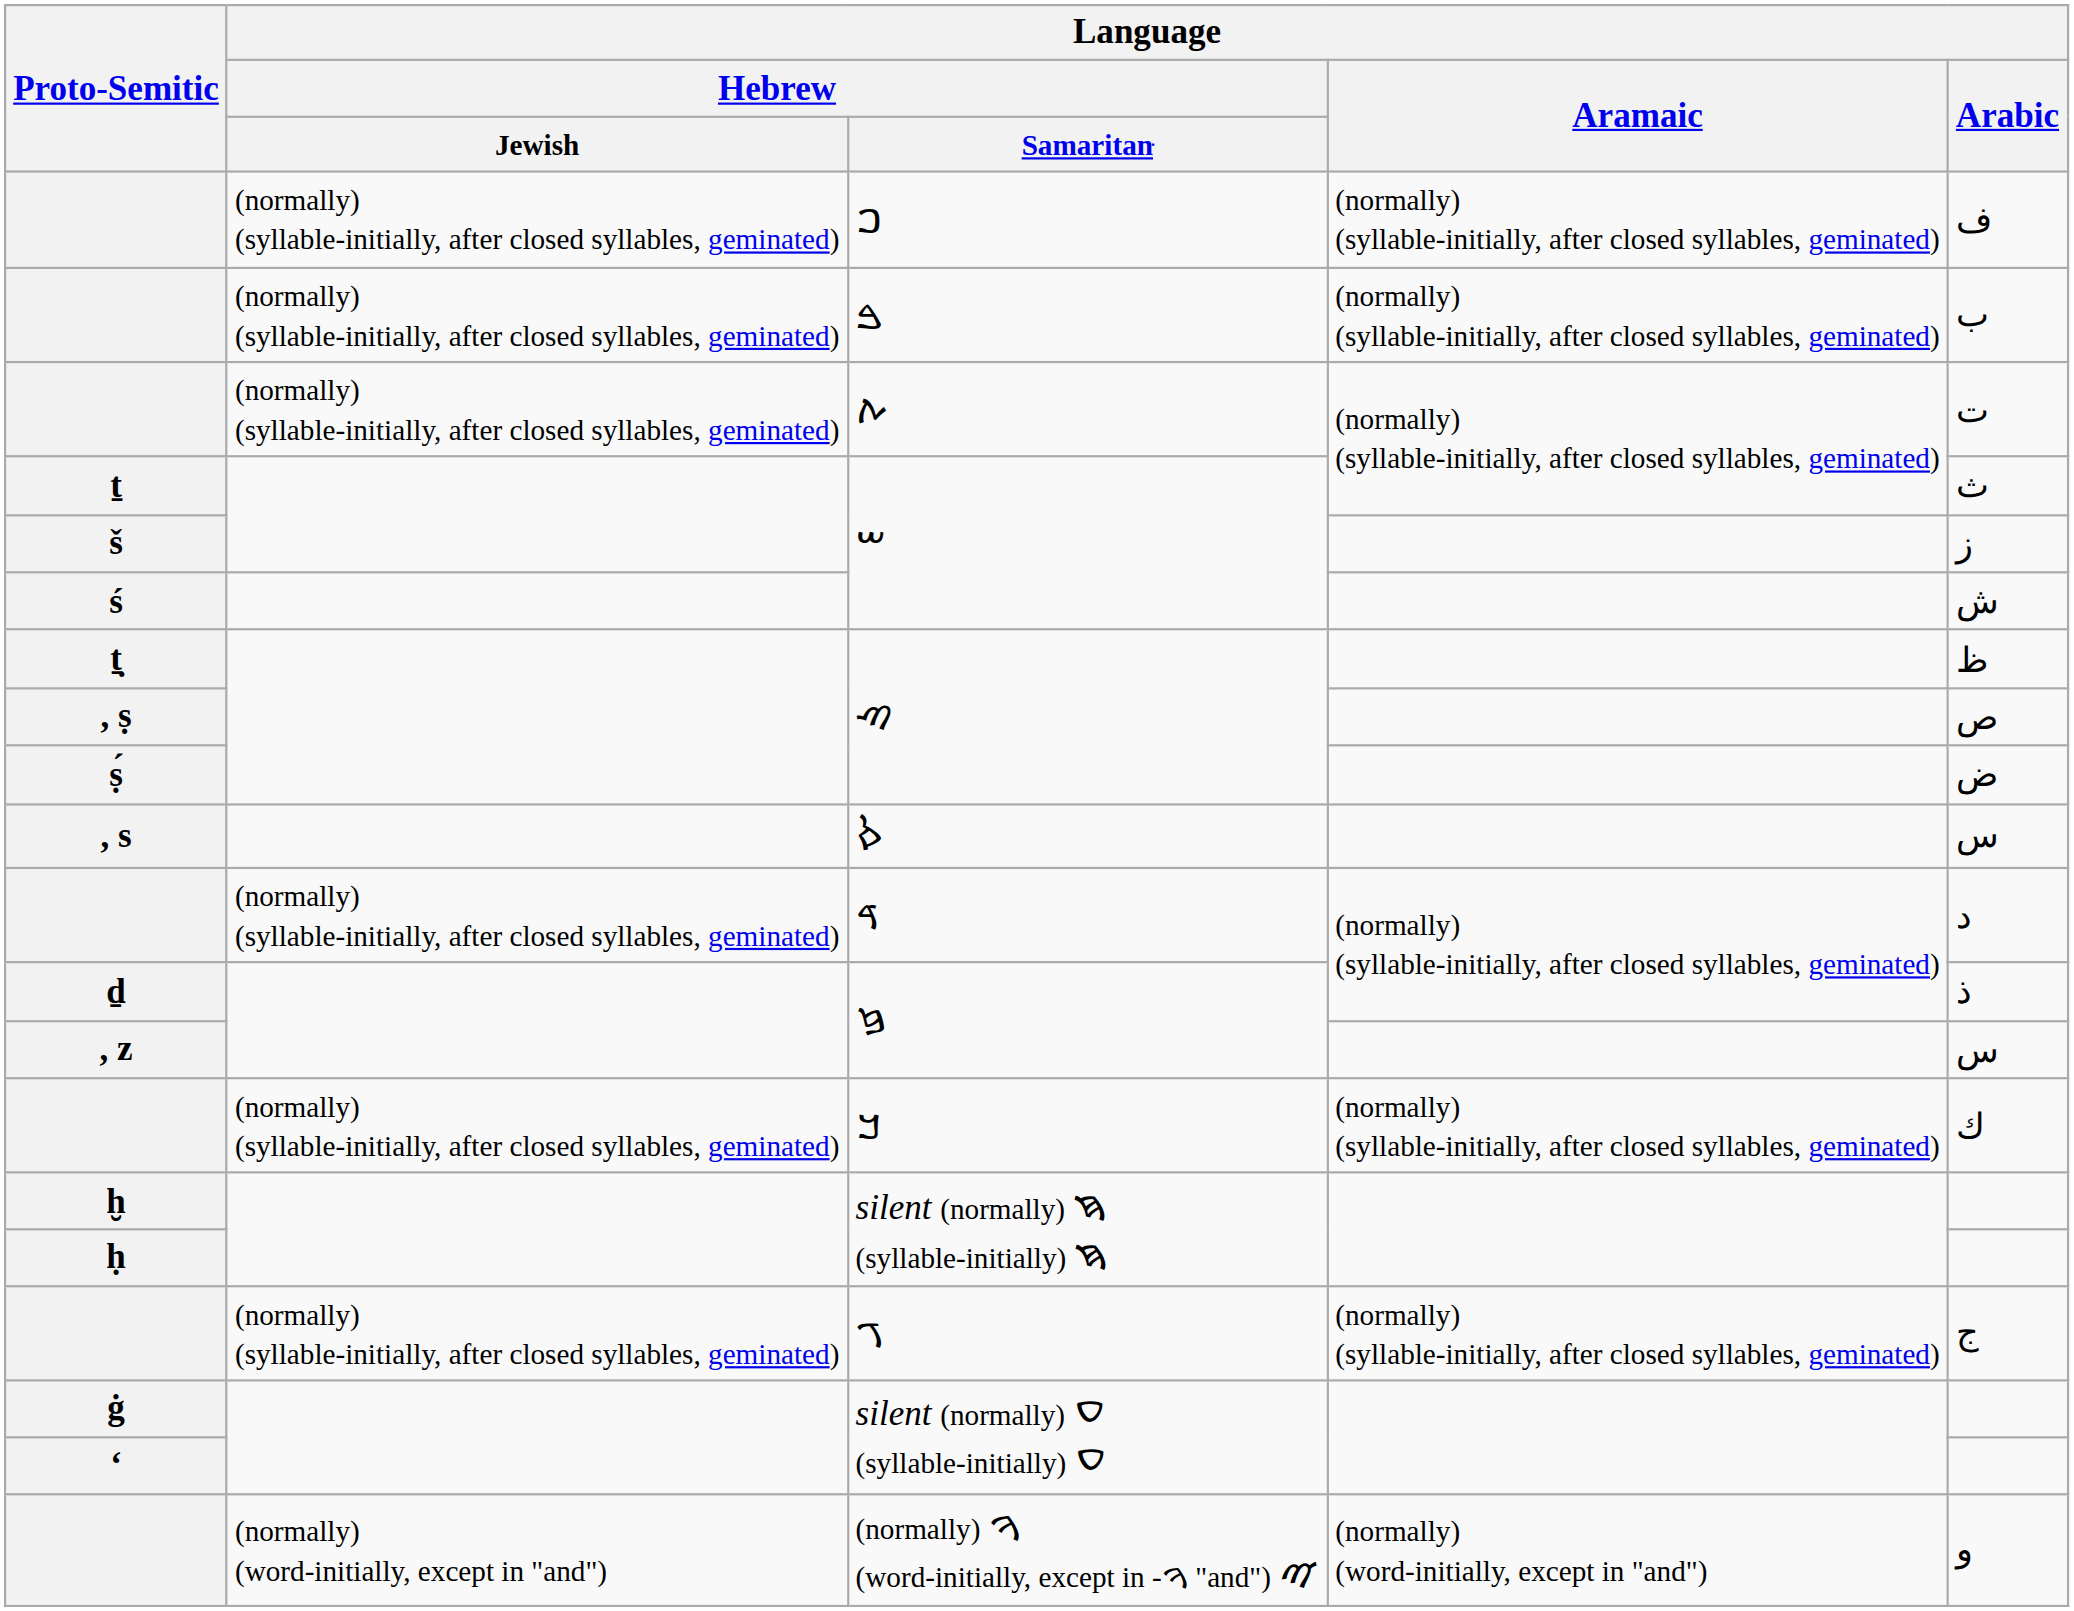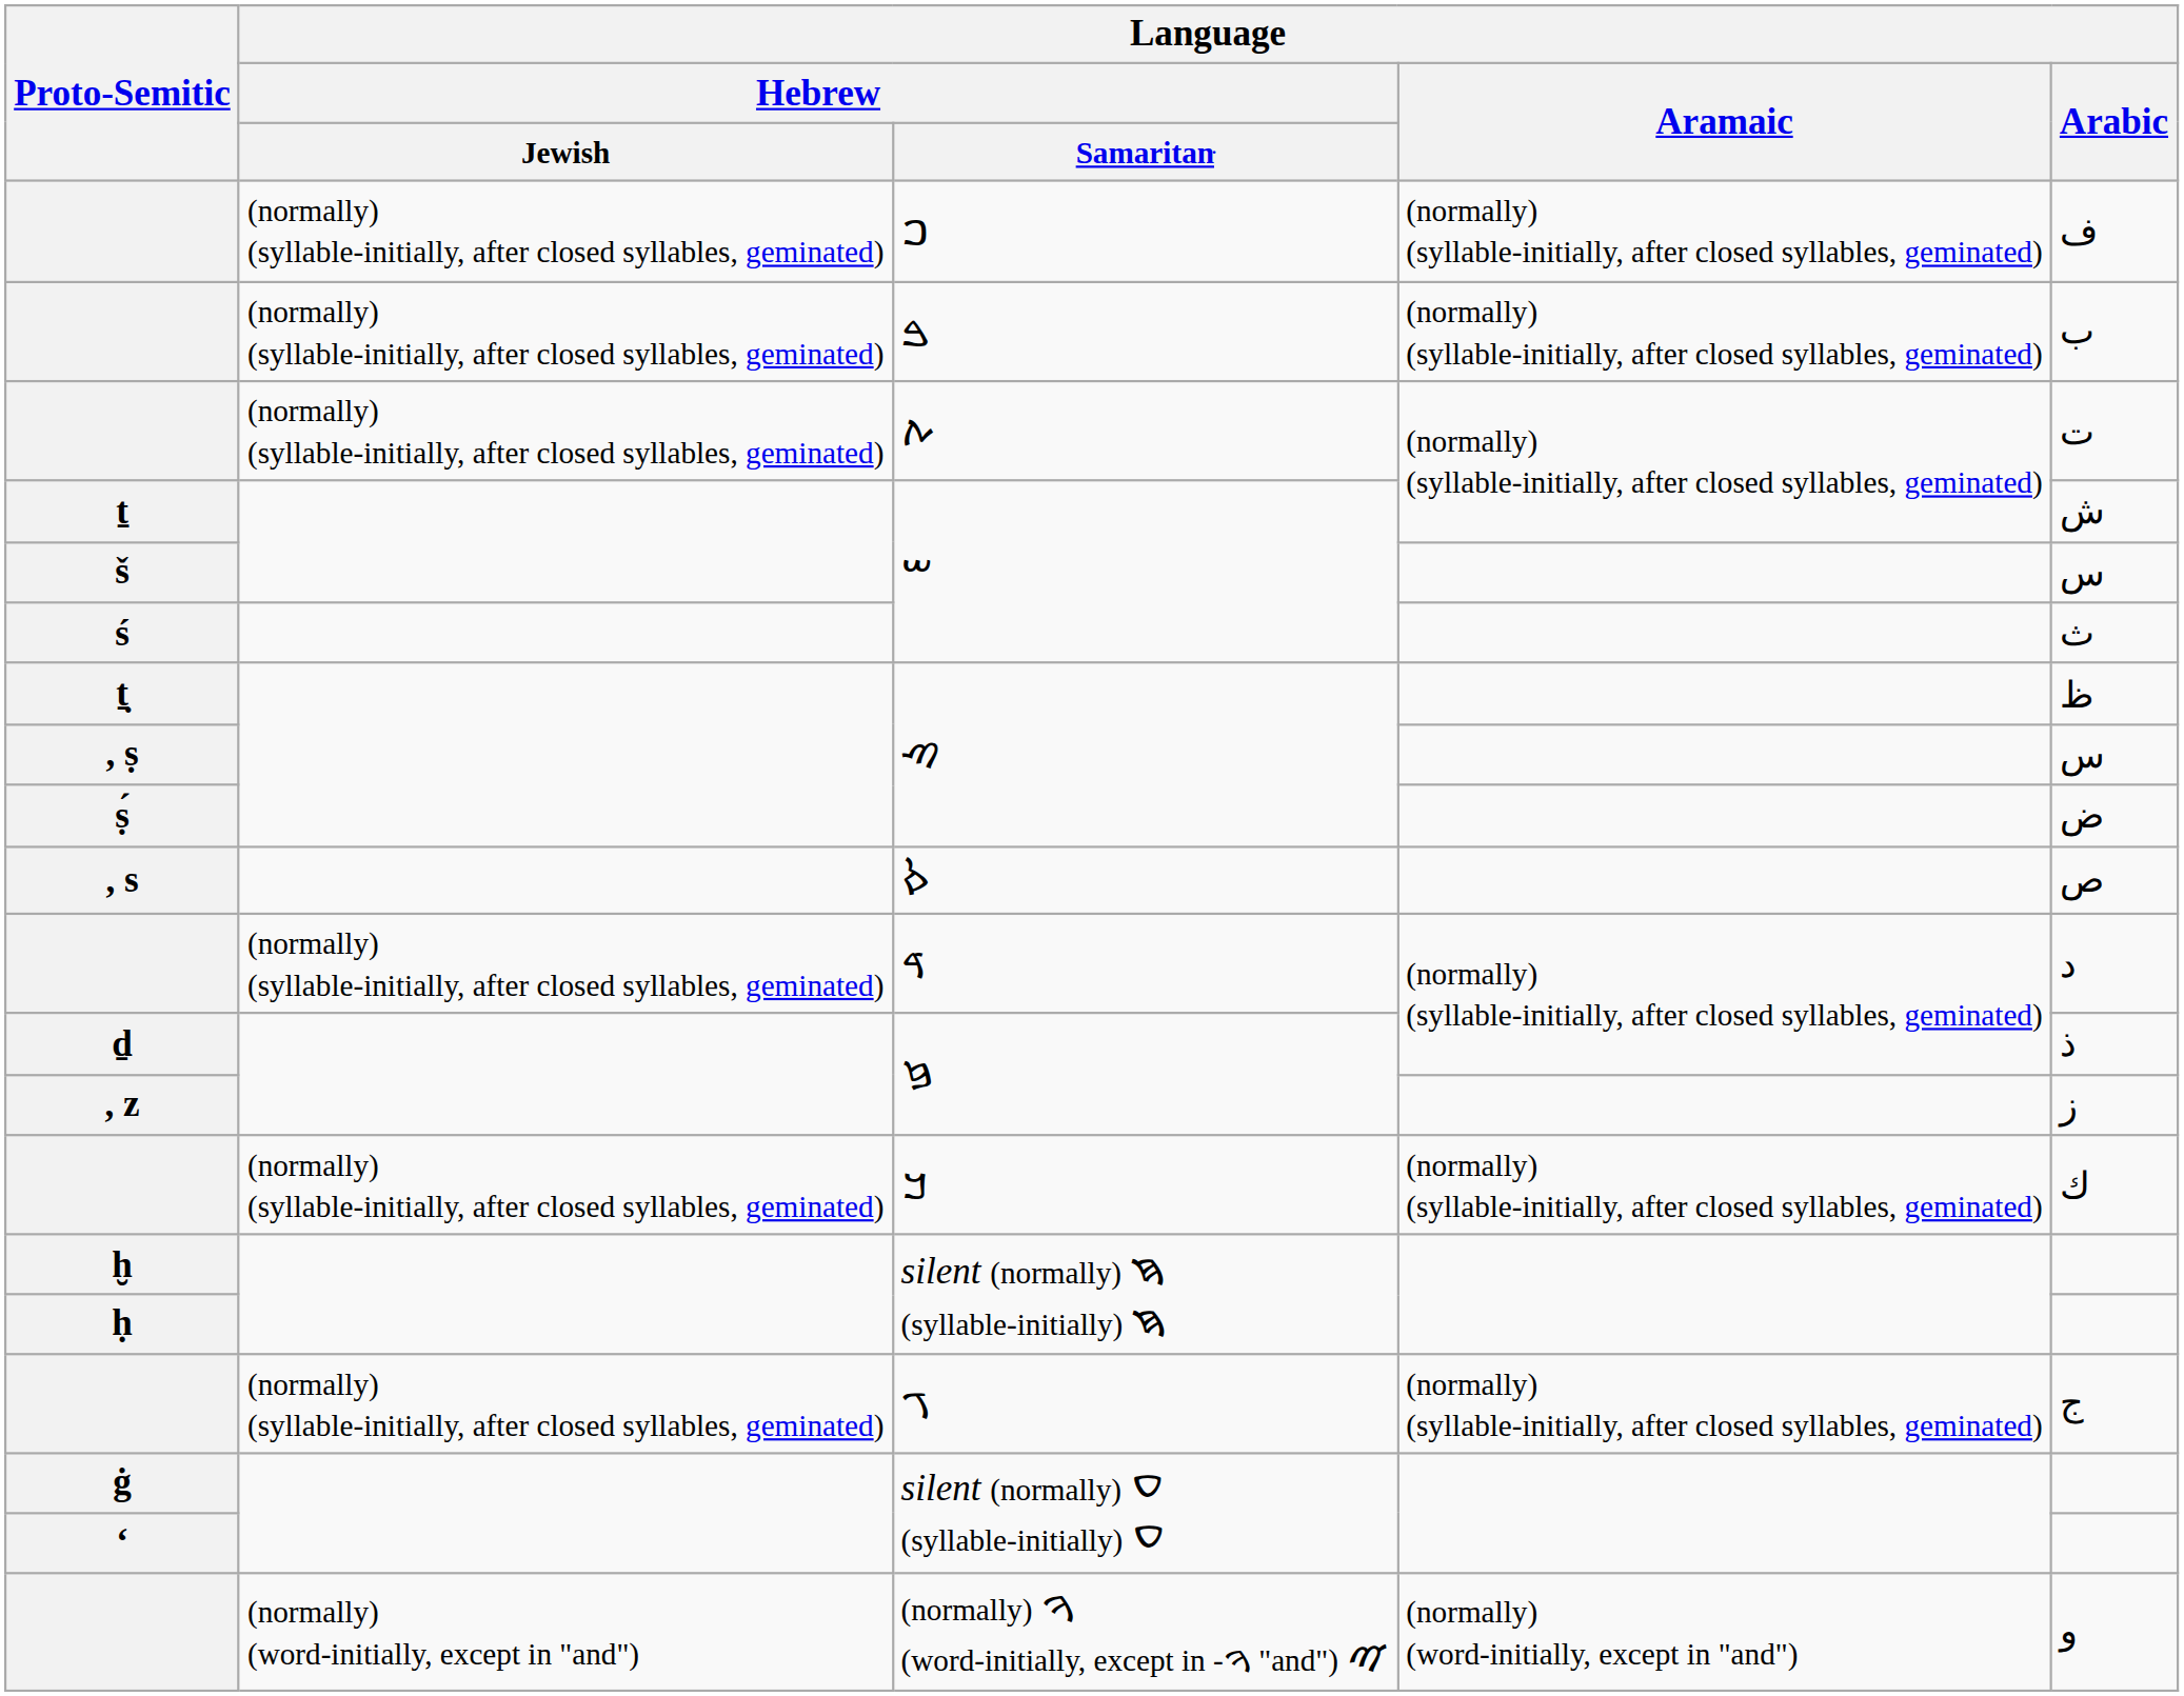ṯ | Language / Arabic: ث -> ش
š | Language / Arabic: ز -> س
ś | Language / Arabic: ش -> ث
, ṣ | Language / Arabic: ص -> س
, s | Language / Arabic: س -> ص
, z | Language / Arabic: س -> ز
